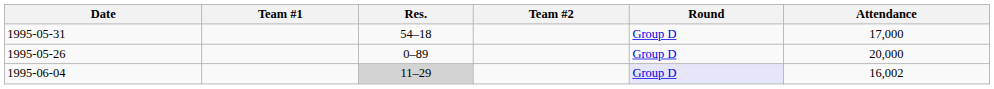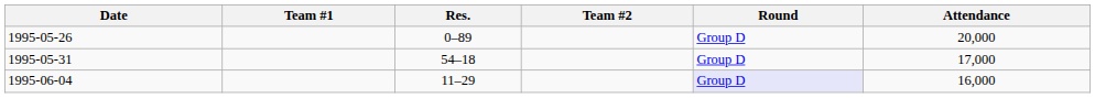rows swapped: 1995-05-26 <-> 1995-05-31
1995-06-04 | Res.: lightgrey background -> no background
1995-06-04 | Attendance: 16,002 -> 16,000
